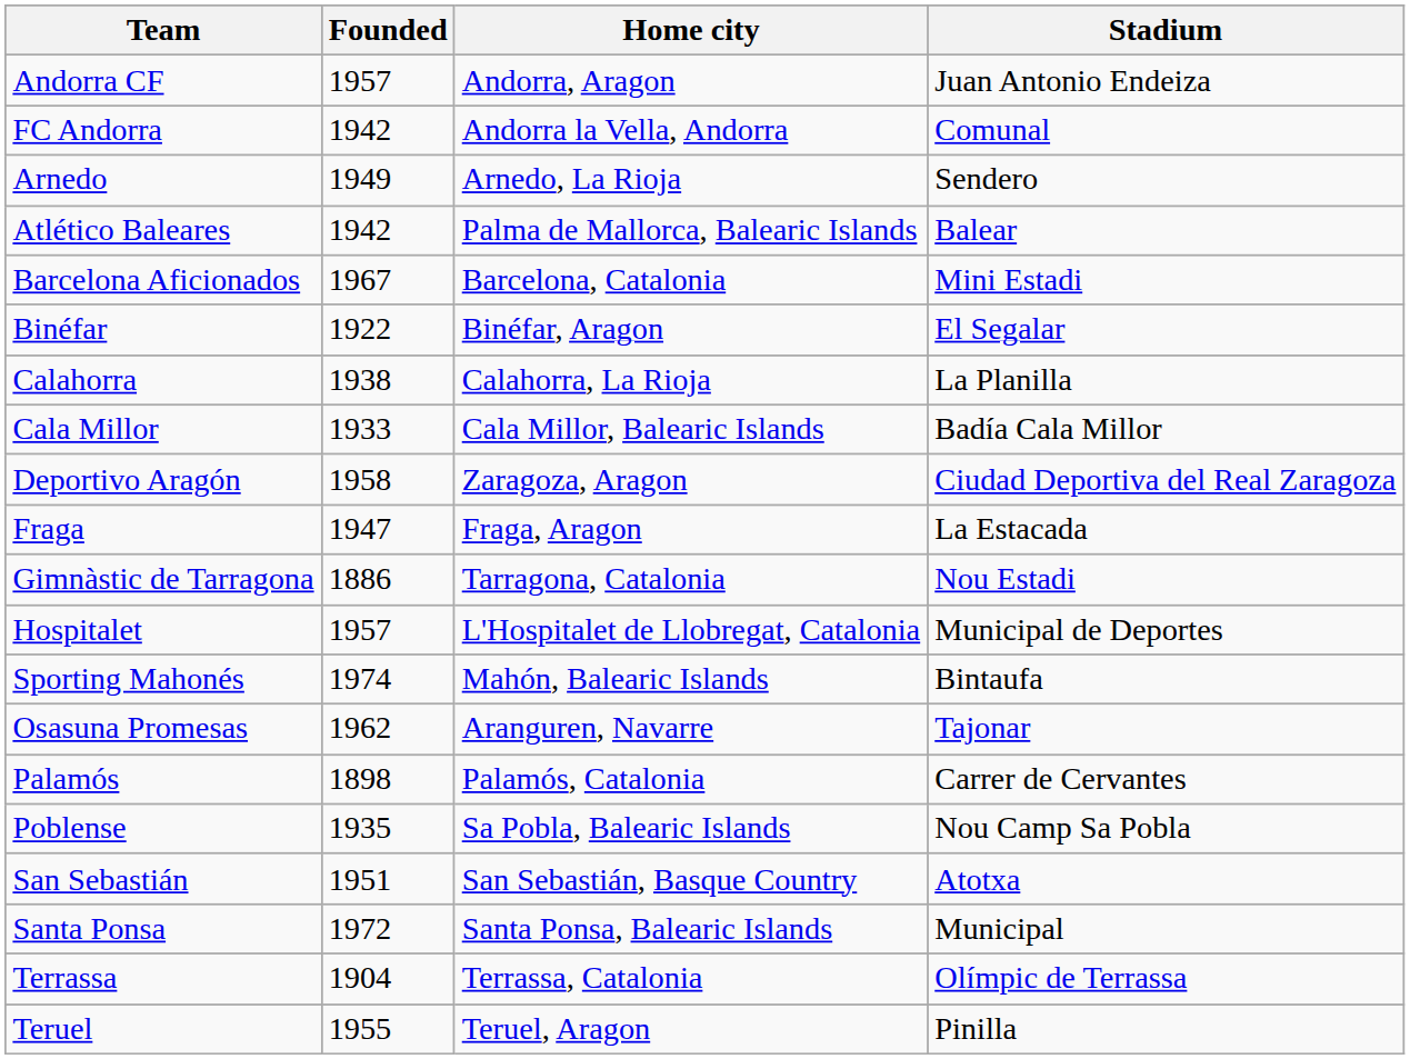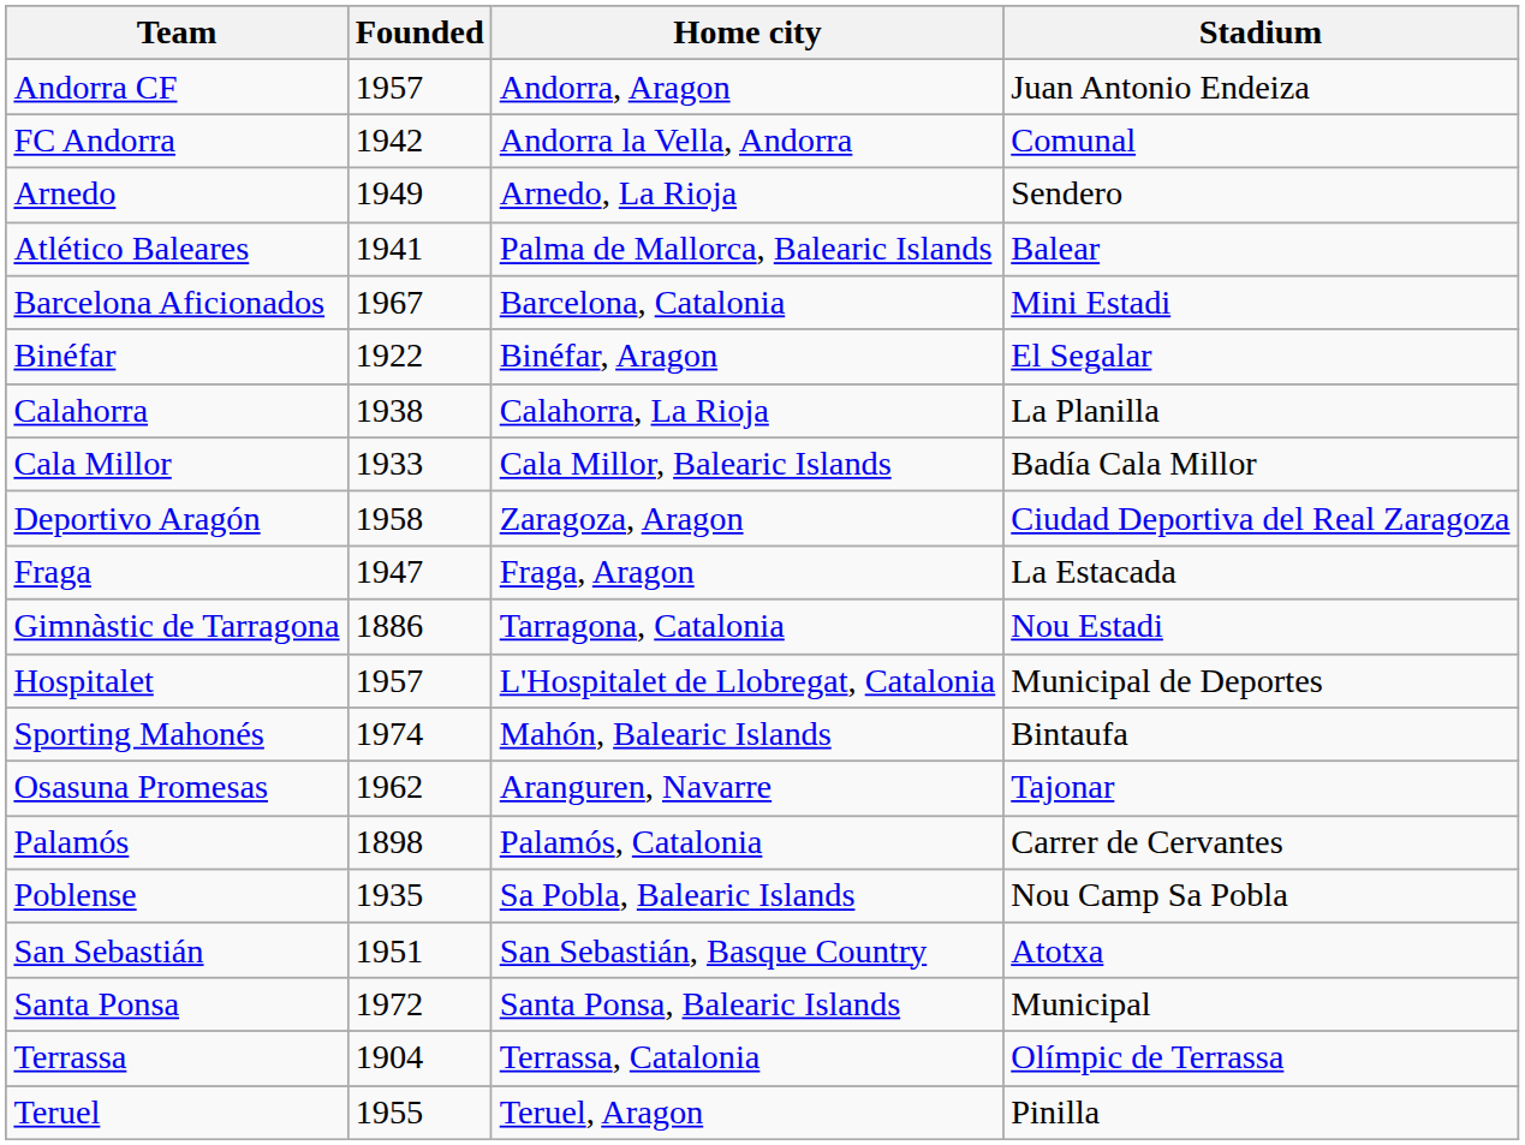Atlético Baleares | Founded: 1942 -> 1941
